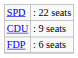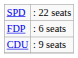rows swapped: CDU <-> FDP
